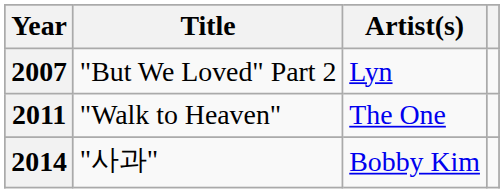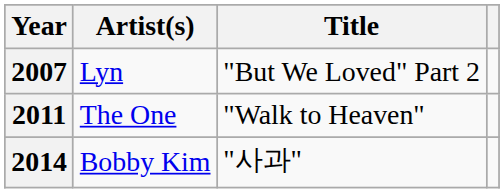columns swapped: Title <-> Artist(s)
